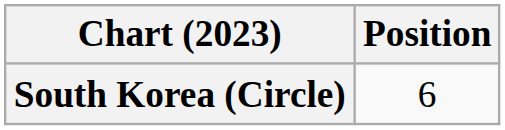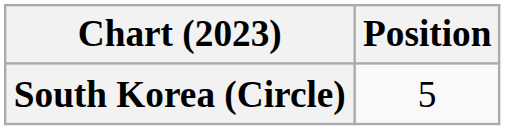South Korea (Circle) | Position: 6 -> 5
